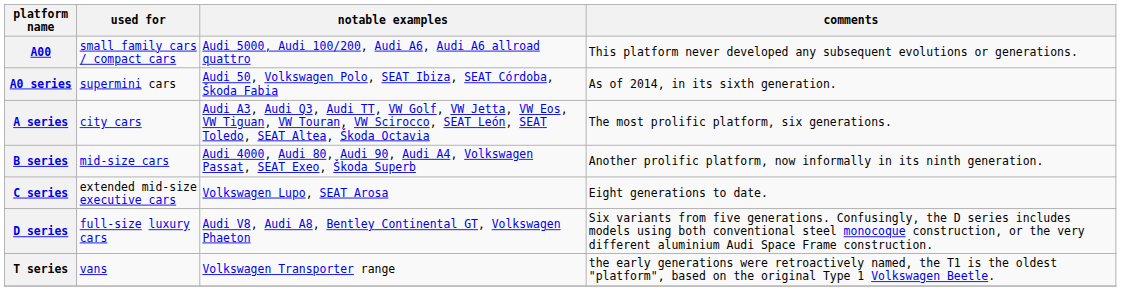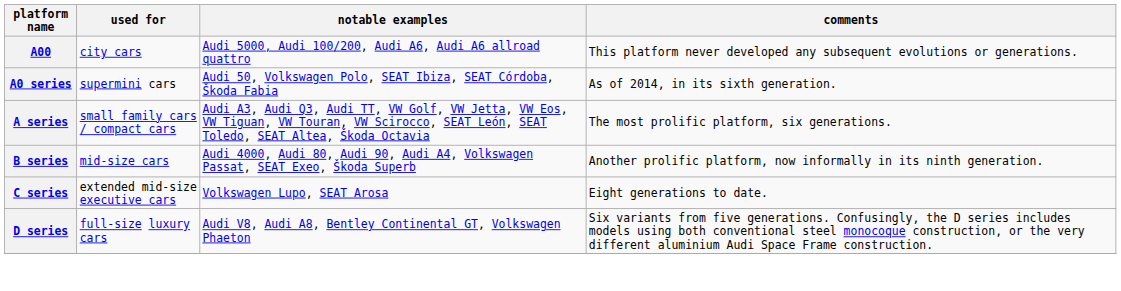A00 | used for: small family cars / compact cars -> city cars
A series | used for: city cars -> small family cars / compact cars
- row: T series | vans | Volkswagen Transporter range | the early generations were retroactively named, the T1 is the oldest "platform", based on the original Type 1 Volkswagen Beetle.
